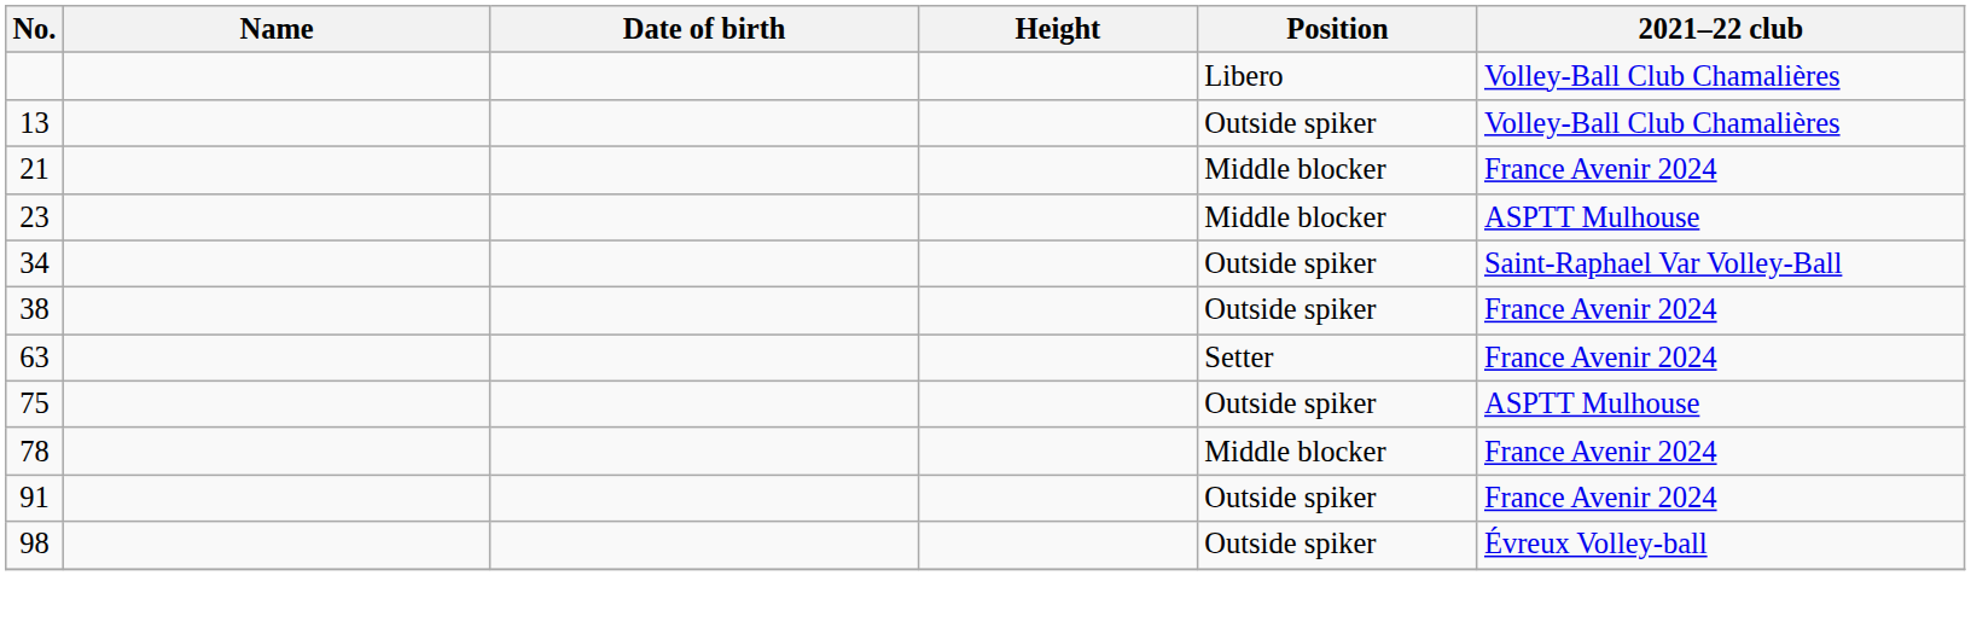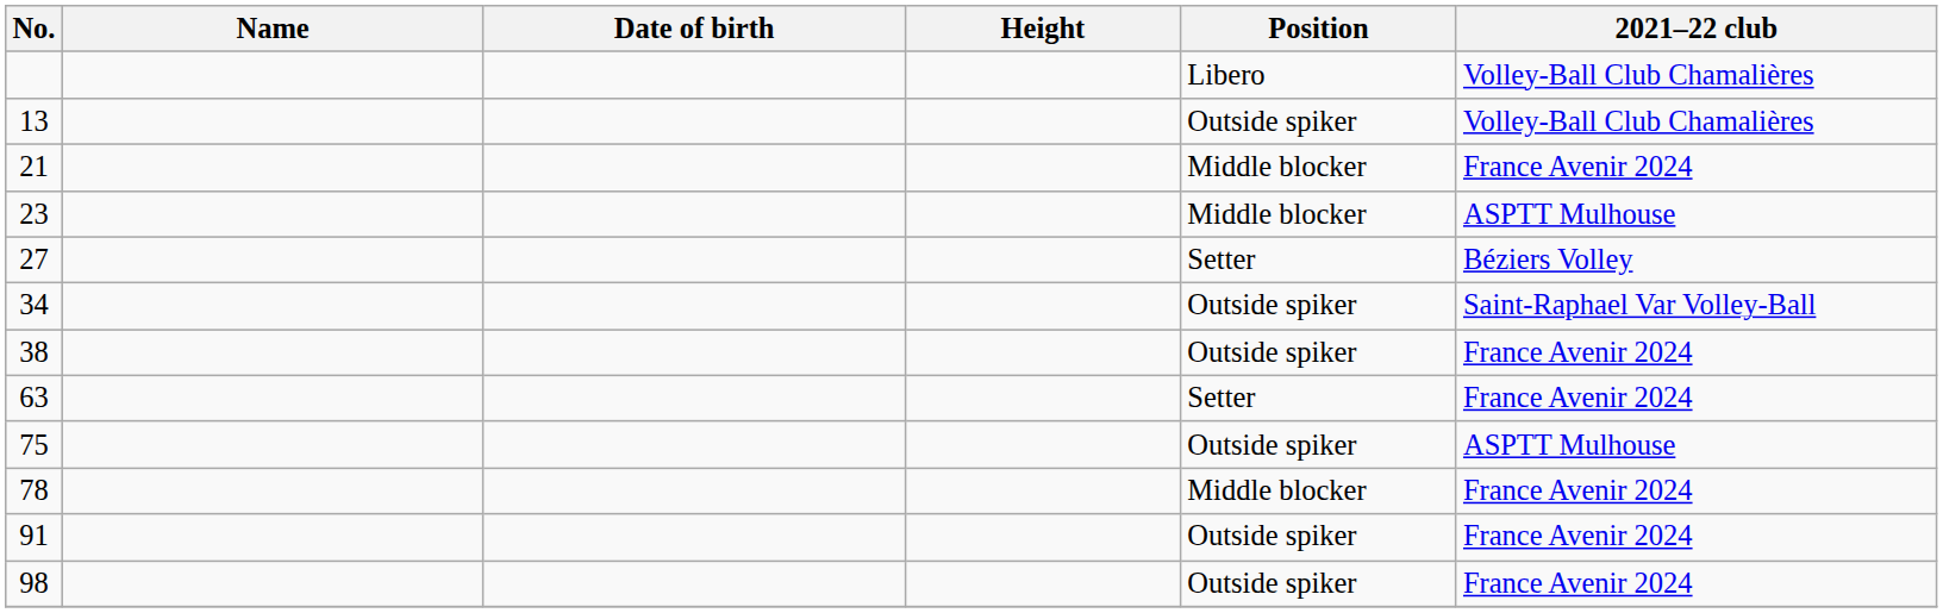+ row: 27 | Setter | Béziers Volley
98 | 2021–22 club: Évreux Volley-ball -> France Avenir 2024
